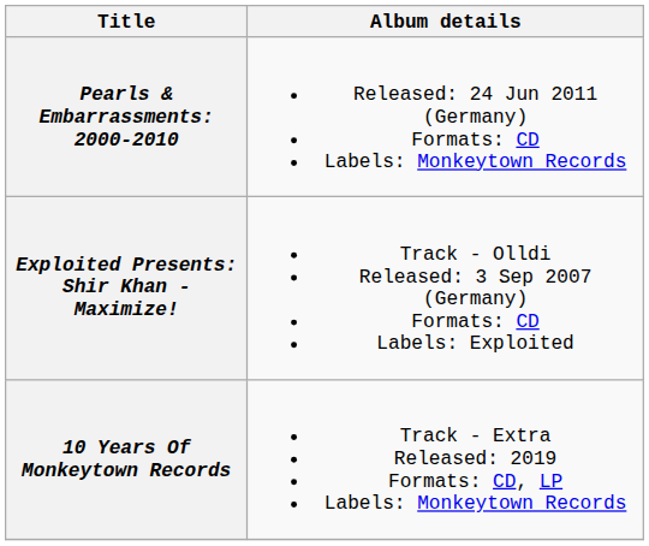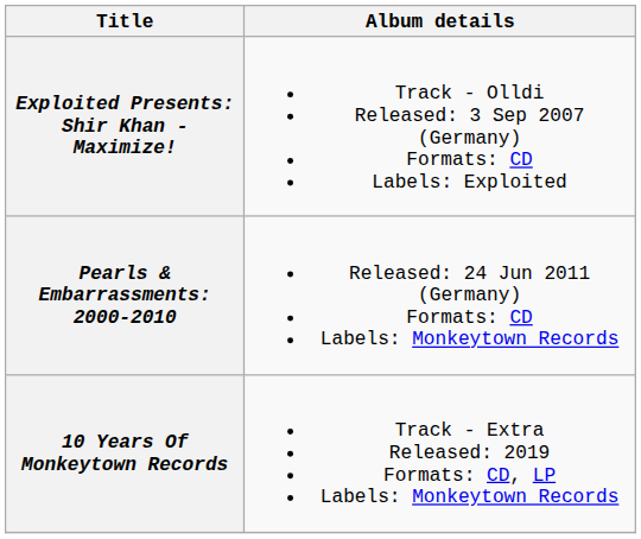rows swapped: Exploited Presents: Shir Khan - Maximize! <-> Pearls & Embarrassments: 2000-2010
